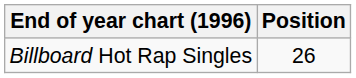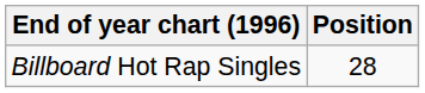Billboard Hot Rap Singles | Position: 26 -> 28
